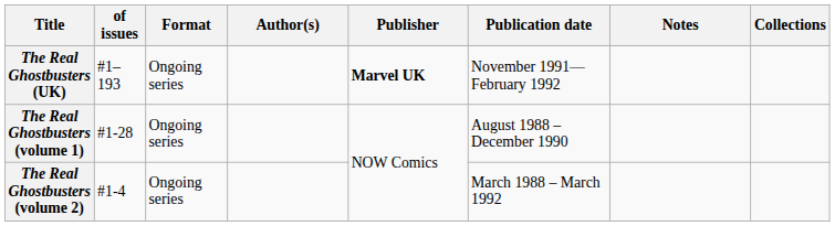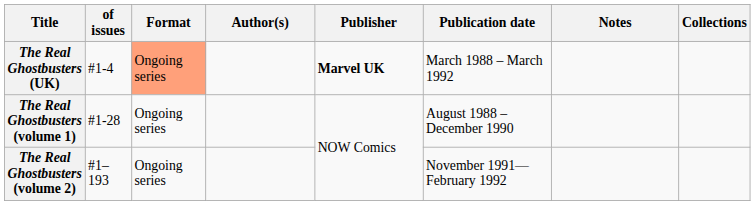The Real Ghostbusters (UK) | of issues: #1–193 -> #1-4
The Real Ghostbusters (UK) | Format: no background -> lightsalmon background
The Real Ghostbusters (UK) | Publication date: November 1991—February 1992 -> March 1988 – March 1992
The Real Ghostbusters (volume 2) | of issues: #1-4 -> #1–193
The Real Ghostbusters (volume 2) | Publication date: March 1988 – March 1992 -> November 1991—February 1992
